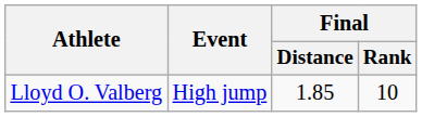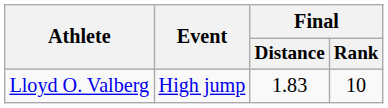Lloyd O. Valberg | Final / Distance: 1.85 -> 1.83
